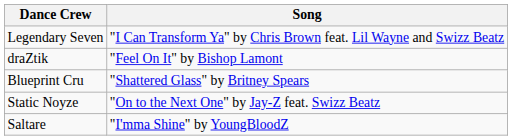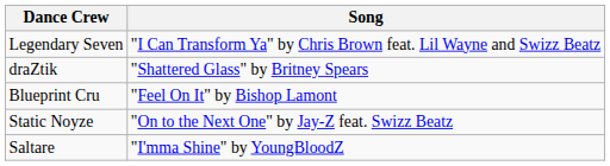draZtik | Song: "Feel On It" by Bishop Lamont -> "Shattered Glass" by Britney Spears
Blueprint Cru | Song: "Shattered Glass" by Britney Spears -> "Feel On It" by Bishop Lamont
